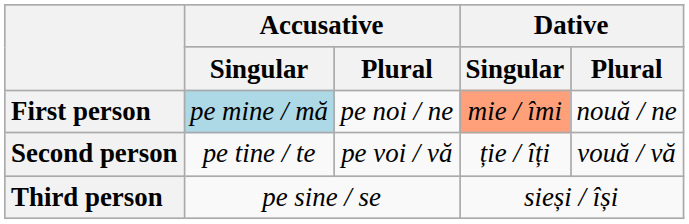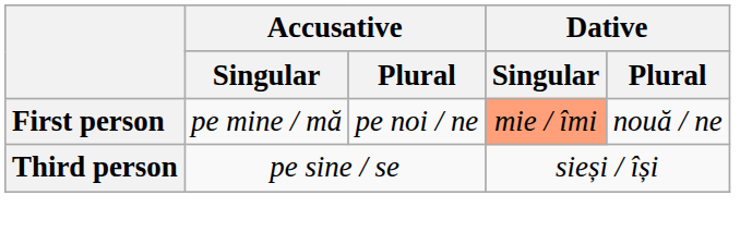First person | Accusative / Singular: lightblue background -> no background
- row: Second person | pe tine / te | pe voi / vă | ție / îți | vouă / vă
